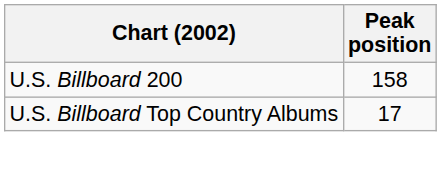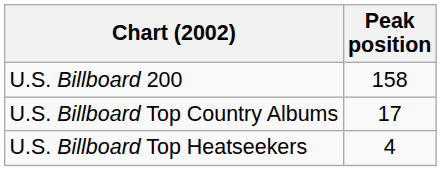+ row: U.S. Billboard Top Heatseekers | 4
